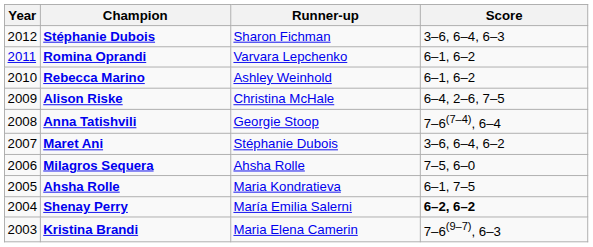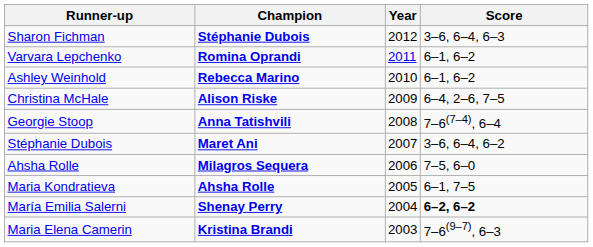columns swapped: Year <-> Runner-up
